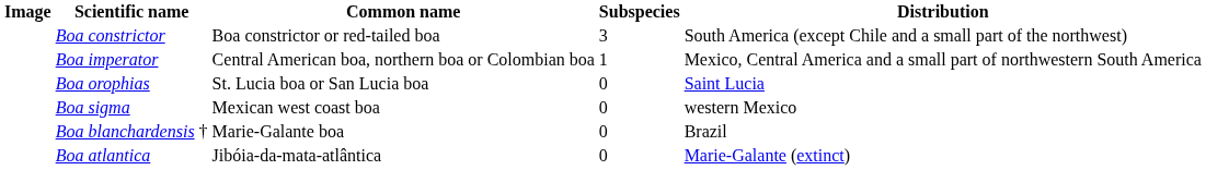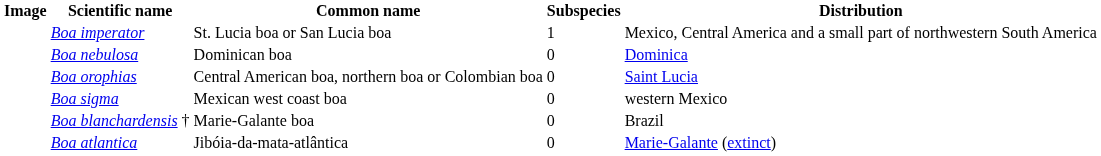- row: Boa constrictor | Boa constrictor or red-tailed boa | 3 | South America (except Chile and a small part of the northwest)
Boa imperator | Common name: Central American boa, northern boa or Colombian boa -> St. Lucia boa or San Lucia boa
+ row: Boa nebulosa | Dominican boa | 0 | Dominica
Boa orophias | Common name: St. Lucia boa or San Lucia boa -> Central American boa, northern boa or Colombian boa
